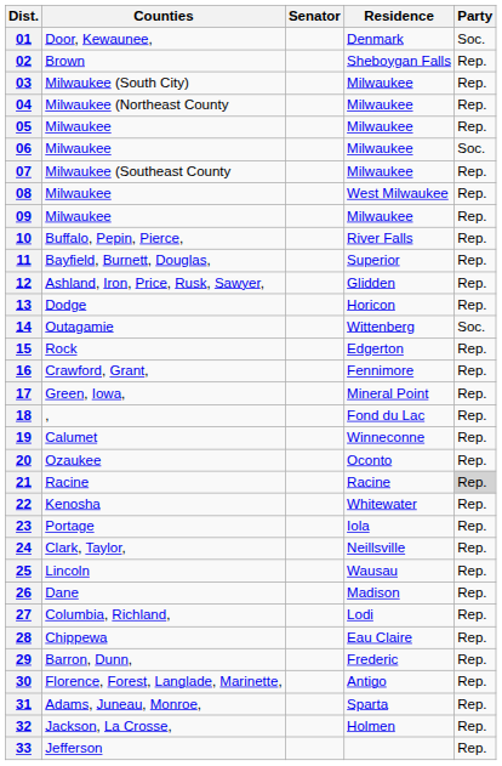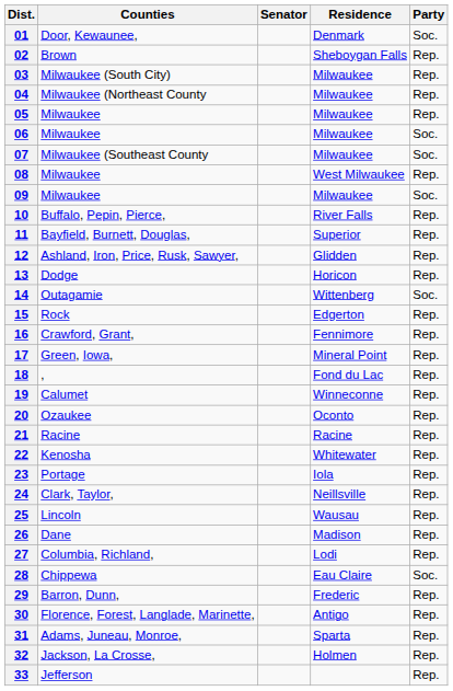07 | Party: Rep. -> Soc.
09 | Party: Rep. -> Soc.
21 | Party: lightgrey background -> no background
28 | Party: Rep. -> Soc.
